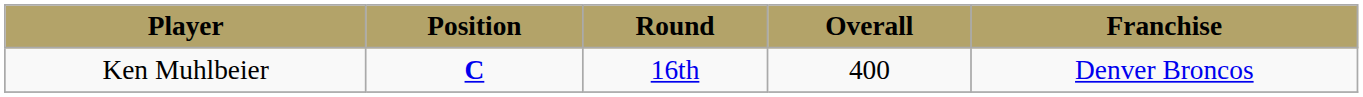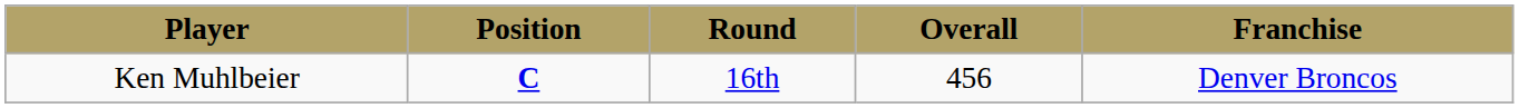Ken Muhlbeier | Overall: 400 -> 456
